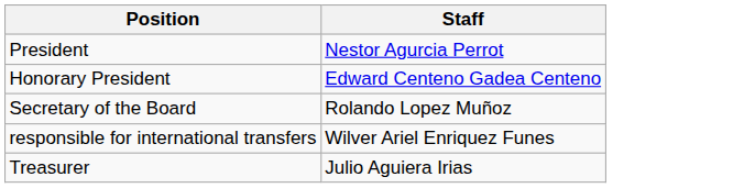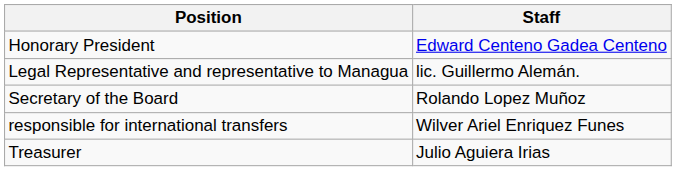- row: President | Nestor Agurcia Perrot
+ row: Legal Representative and representative to Managua | lic. Guillermo Alemán.
